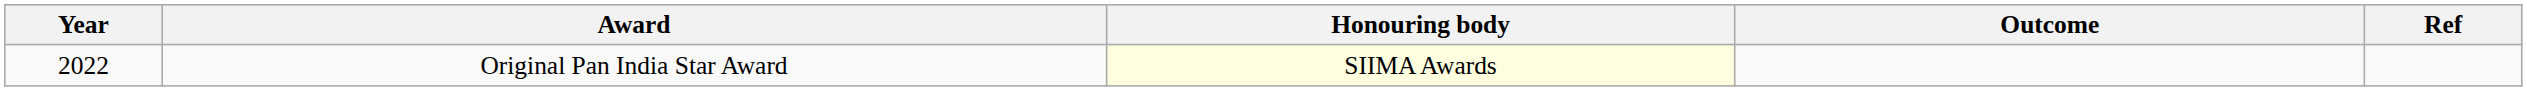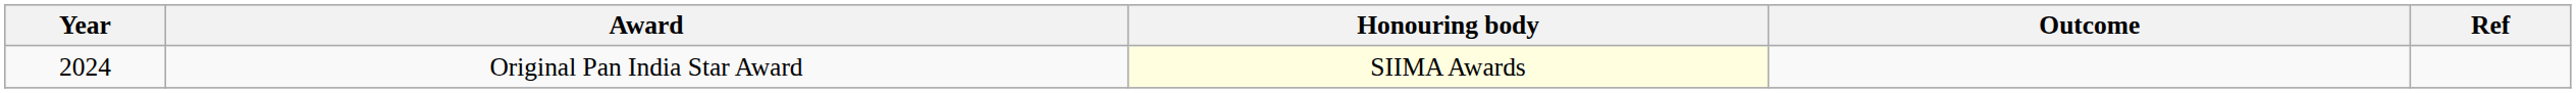Original Pan India Star Award | Year: 2022 -> 2024
